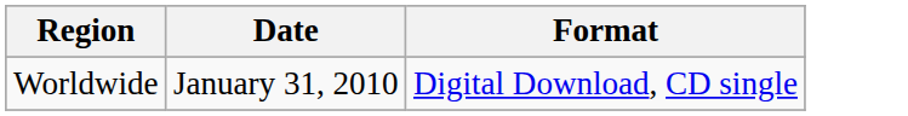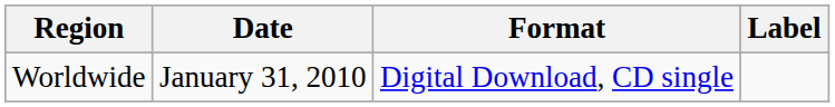+ column: Label
